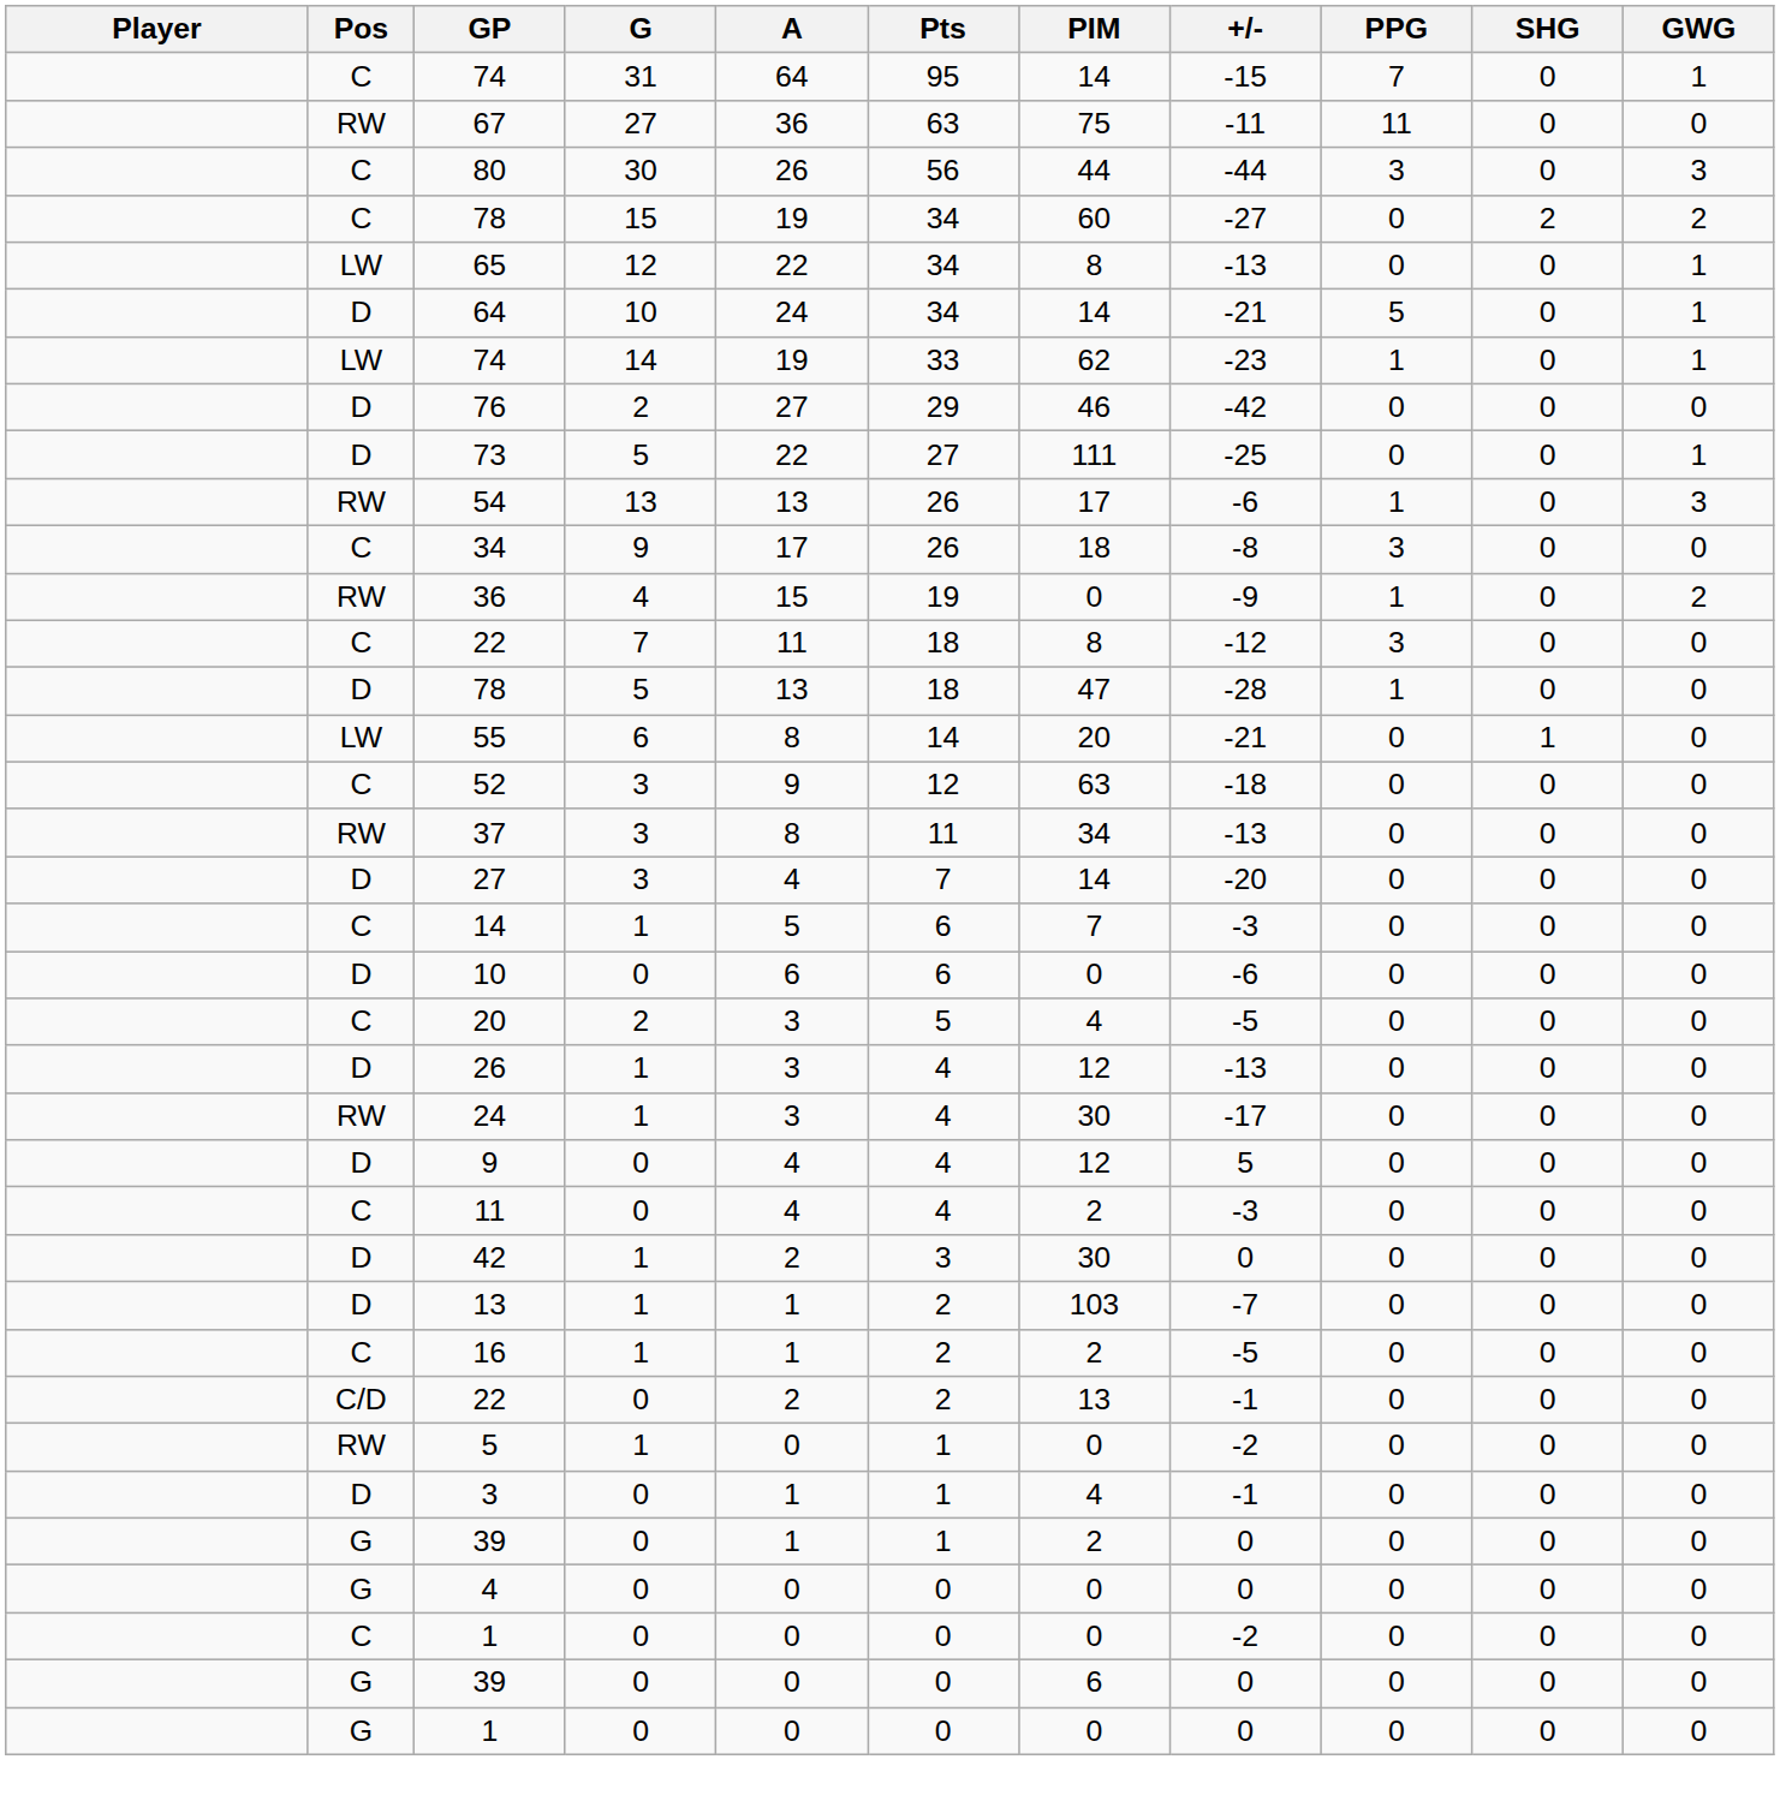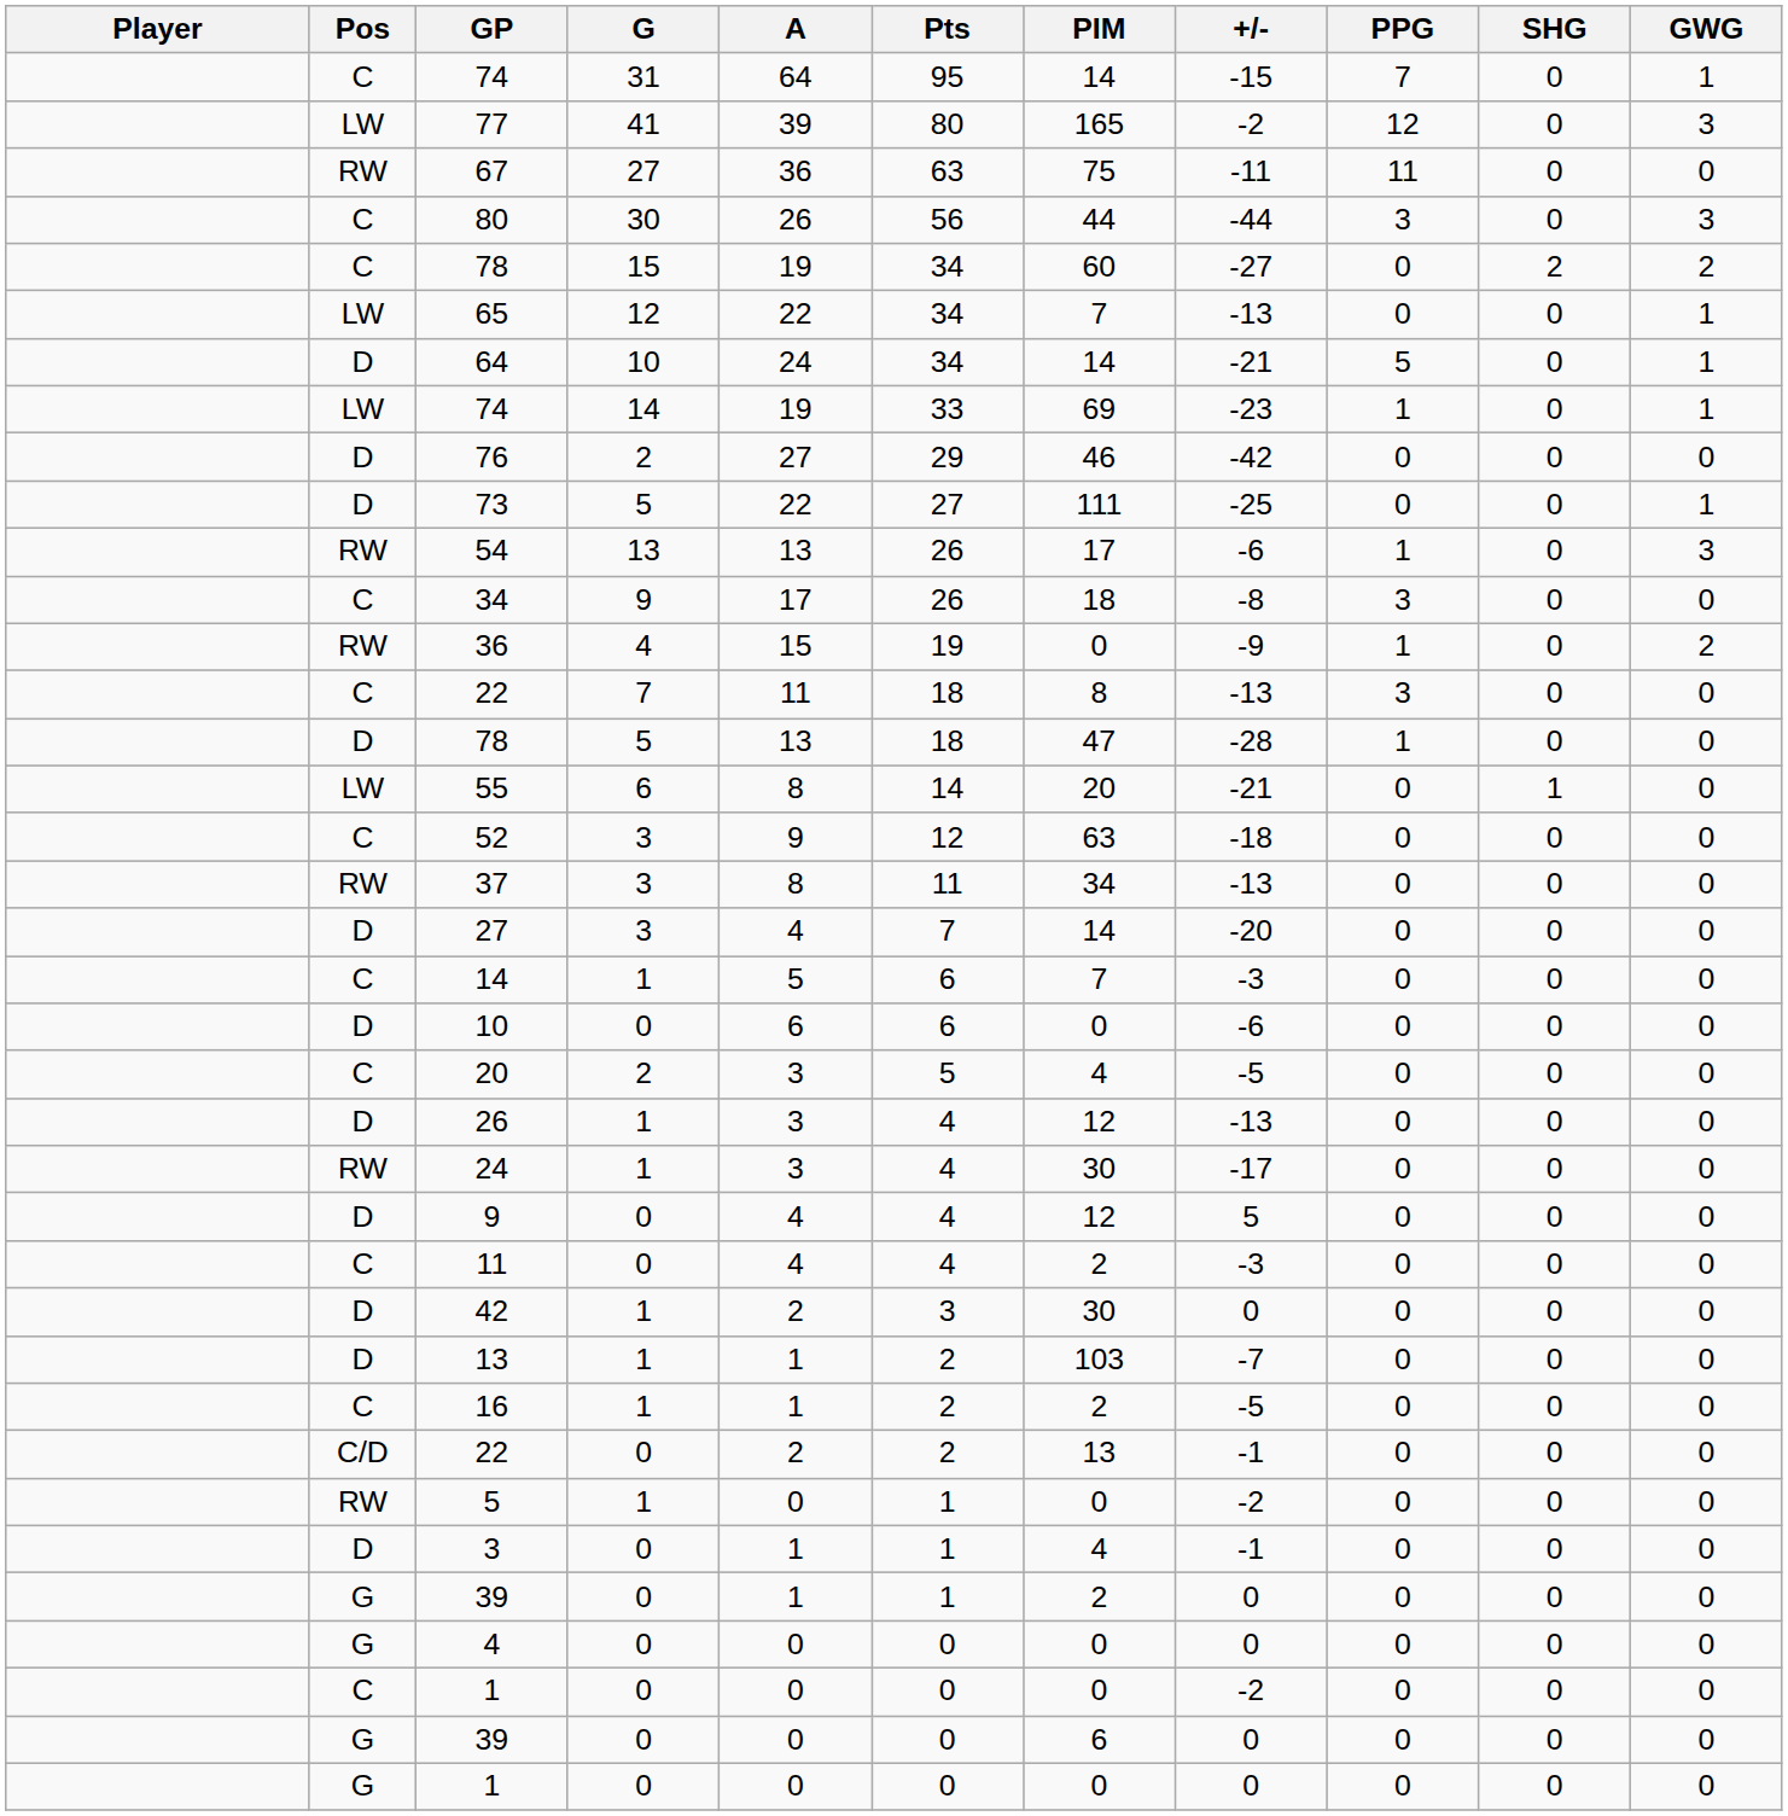+ row: LW | 77 | 41 | 39 | 80 | 165 | -2 | 12 | 0 | 3
65 | PIM: 8 -> 7
LW / 74 | PIM: 62 -> 69
C / 22 | +/-: -12 -> -13
